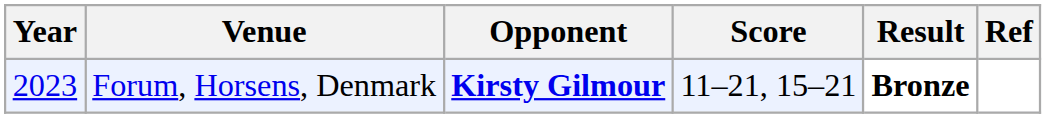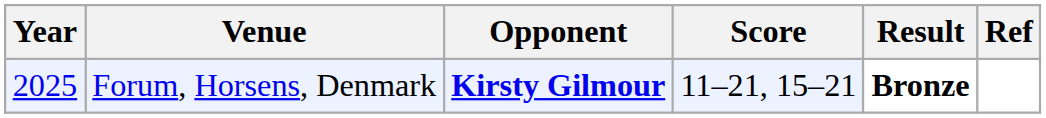Forum, Horsens, Denmark | Year: 2023 -> 2025
